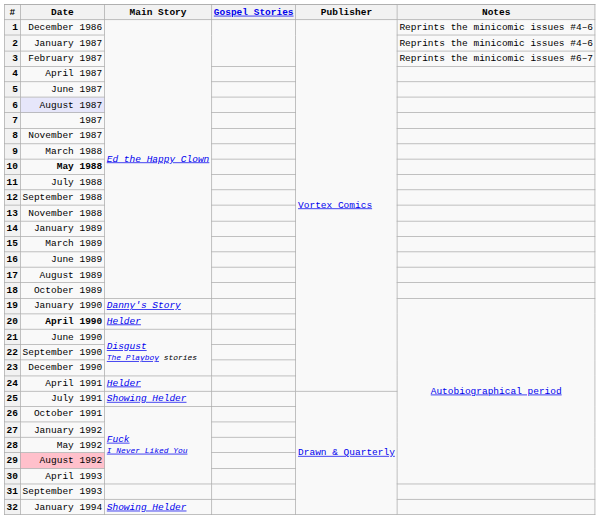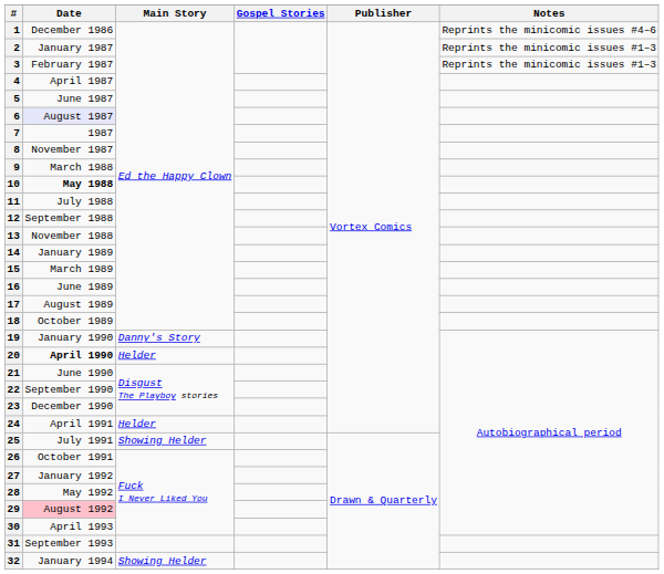2 | Notes: Reprints the minicomic issues #4–6 -> Reprints the minicomic issues #1–3
3 | Notes: Reprints the minicomic issues #6–7 -> Reprints the minicomic issues #1–3
